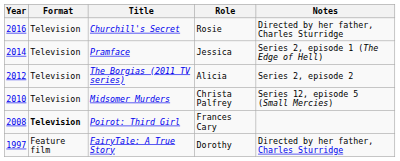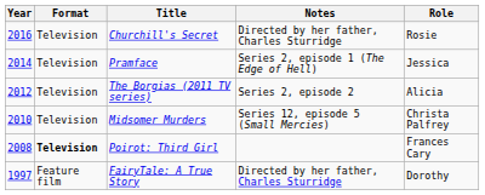columns swapped: Role <-> Notes
